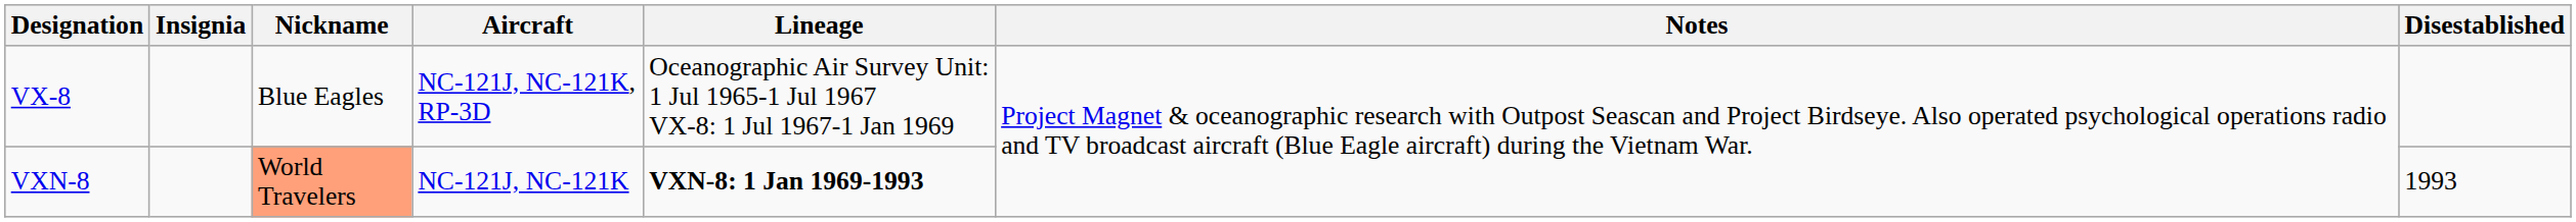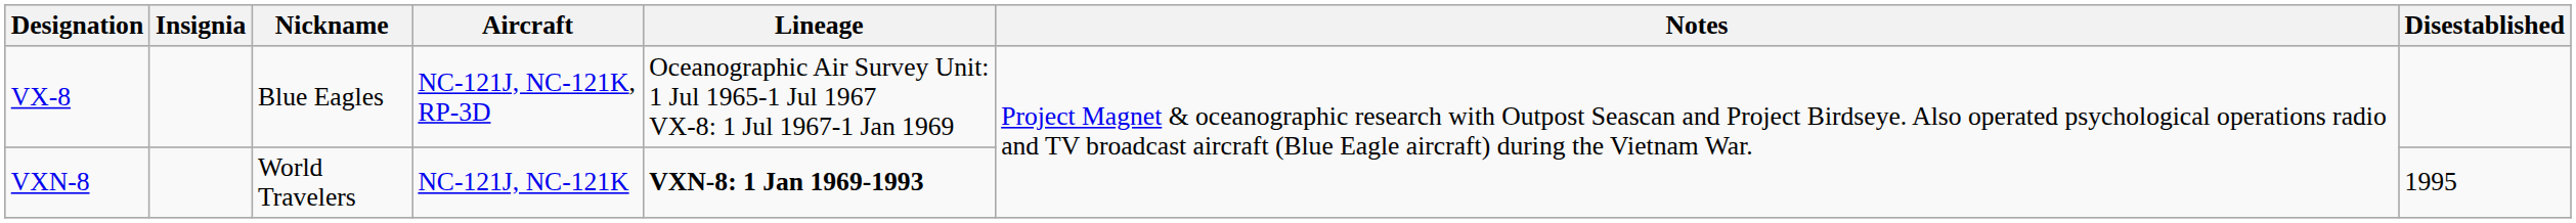VXN-8 | Nickname: lightsalmon background -> no background
VXN-8 | Disestablished: 1993 -> 1995
